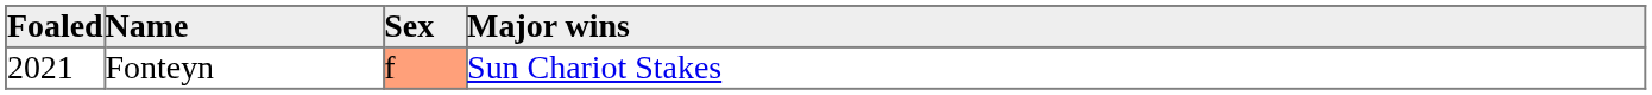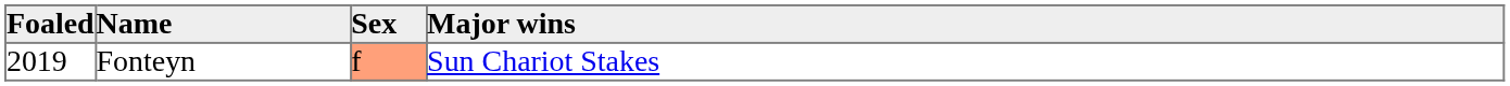Fonteyn | Foaled: 2021 -> 2019
